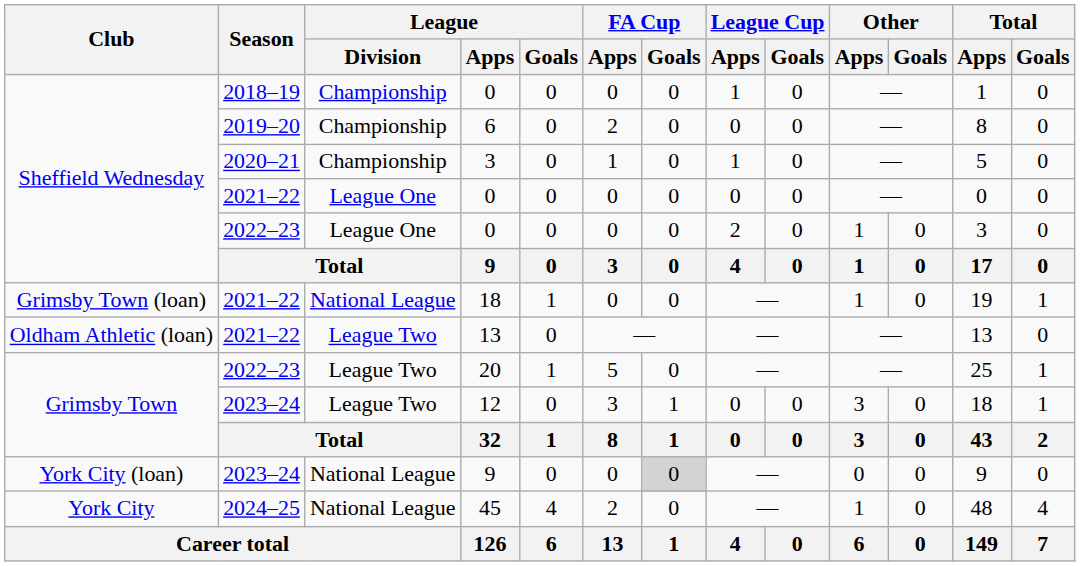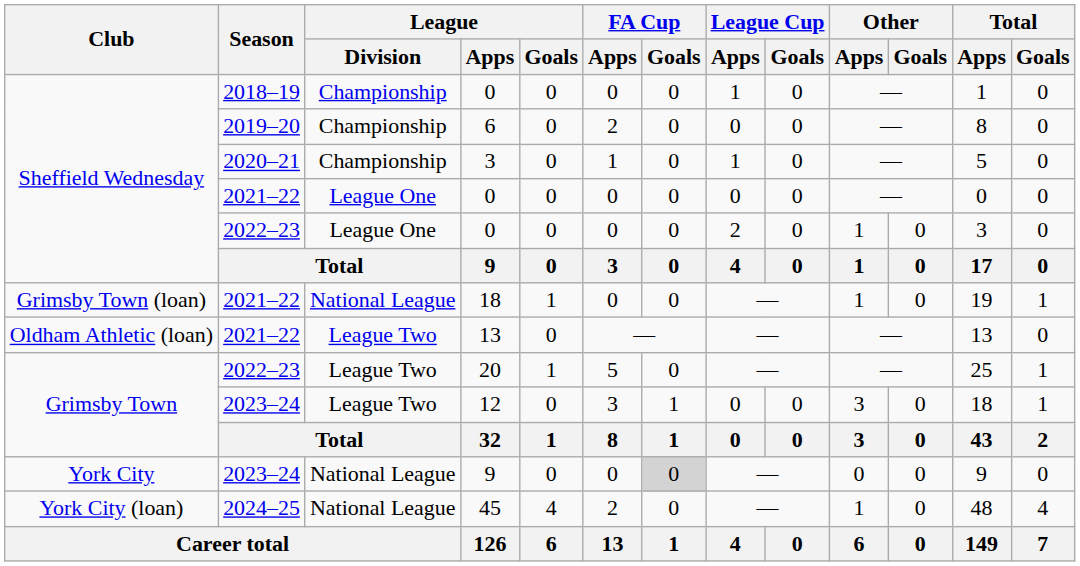2023–24 / 9 | Club: York City (loan) -> York City
45 | Club: York City -> York City (loan)
